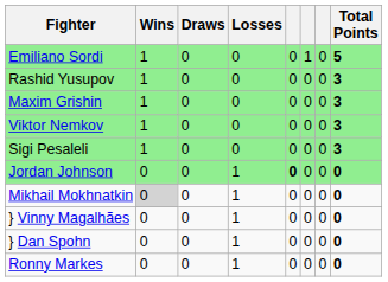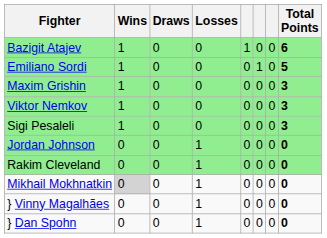+ row: Bazigit Atajev | 1 | 0 | 0 | 1 | 0 | 0 | 6
- row: Rashid Yusupov | 1 | 0 | 0 | 0 | 0 | 0 | 3
Jordan Johnson | column 5: bold -> normal
+ row: Rakim Cleveland | 0 | 0 | 1 | 0 | 0 | 0 | 0
- row: Ronny Markes | 0 | 0 | 1 | 0 | 0 | 0 | 0
